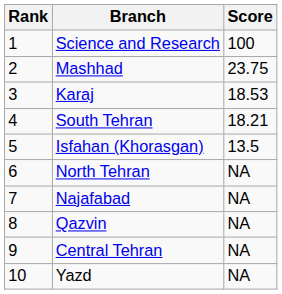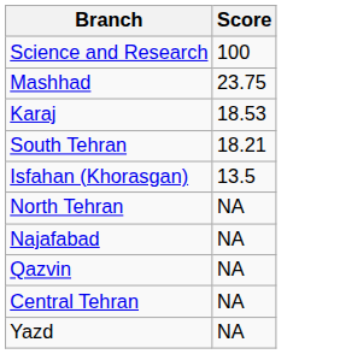- column: Rank | 1 | 2 | 3 | 4 | 5 | 6 | 7 | 8 | 9 | 10
